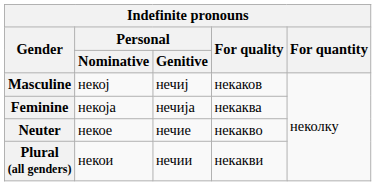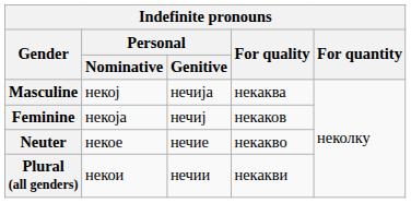Masculine | Personal / Genitive: нечиј -> нечија
Masculine | For quality: некаков -> некаква
Feminine | Personal / Genitive: нечија -> нечиј
Feminine | For quality: некаква -> некаков
